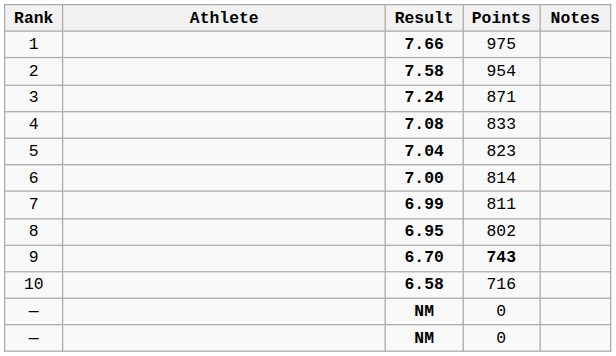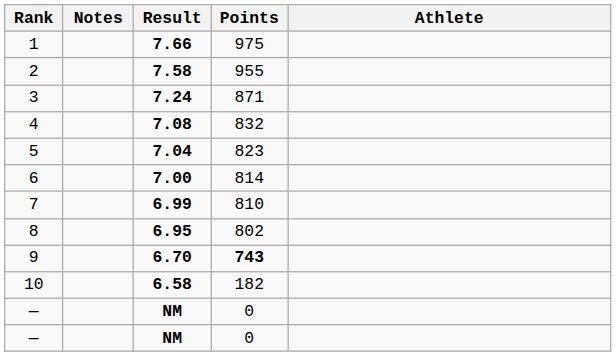columns swapped: Athlete <-> Notes
2 | Points: 954 -> 955
4 | Points: 833 -> 832
7 | Points: 811 -> 810
10 | Points: 716 -> 182
